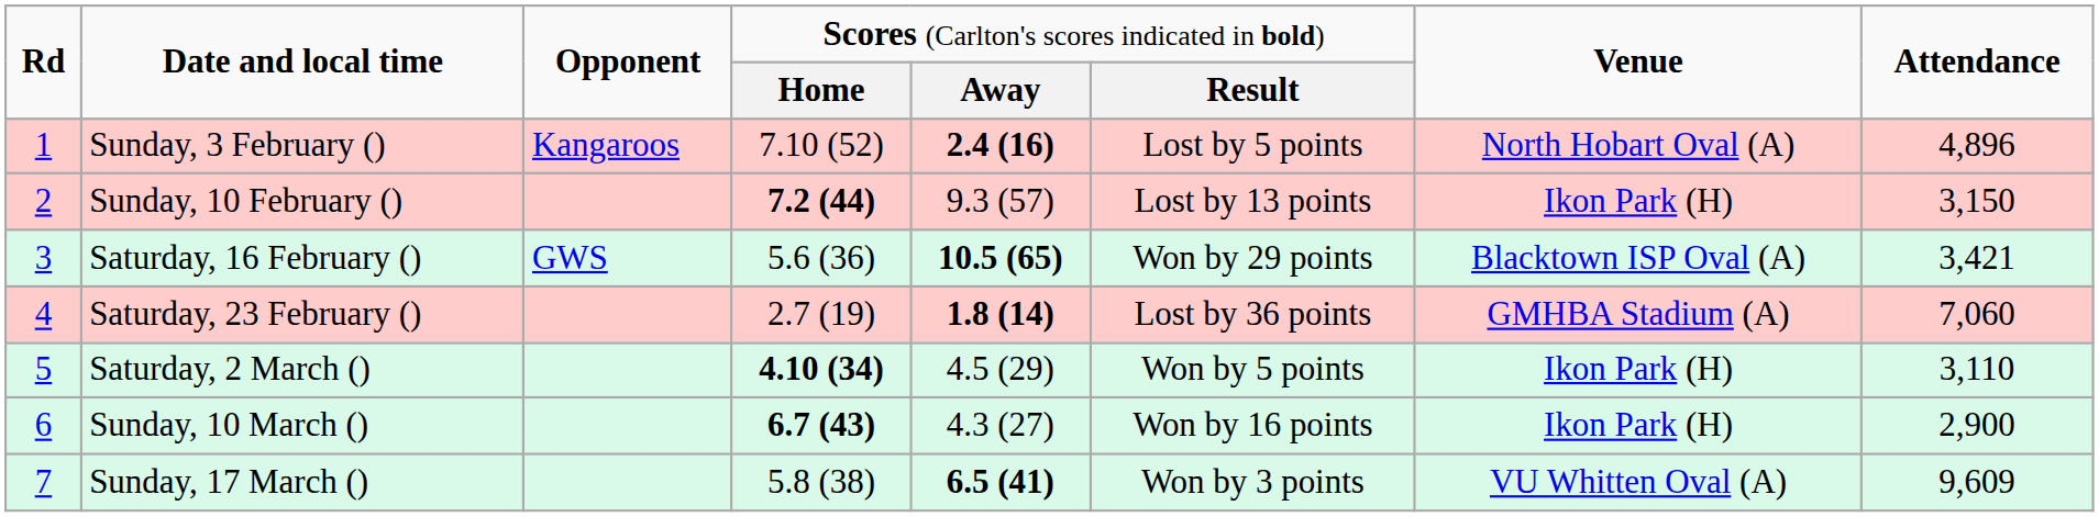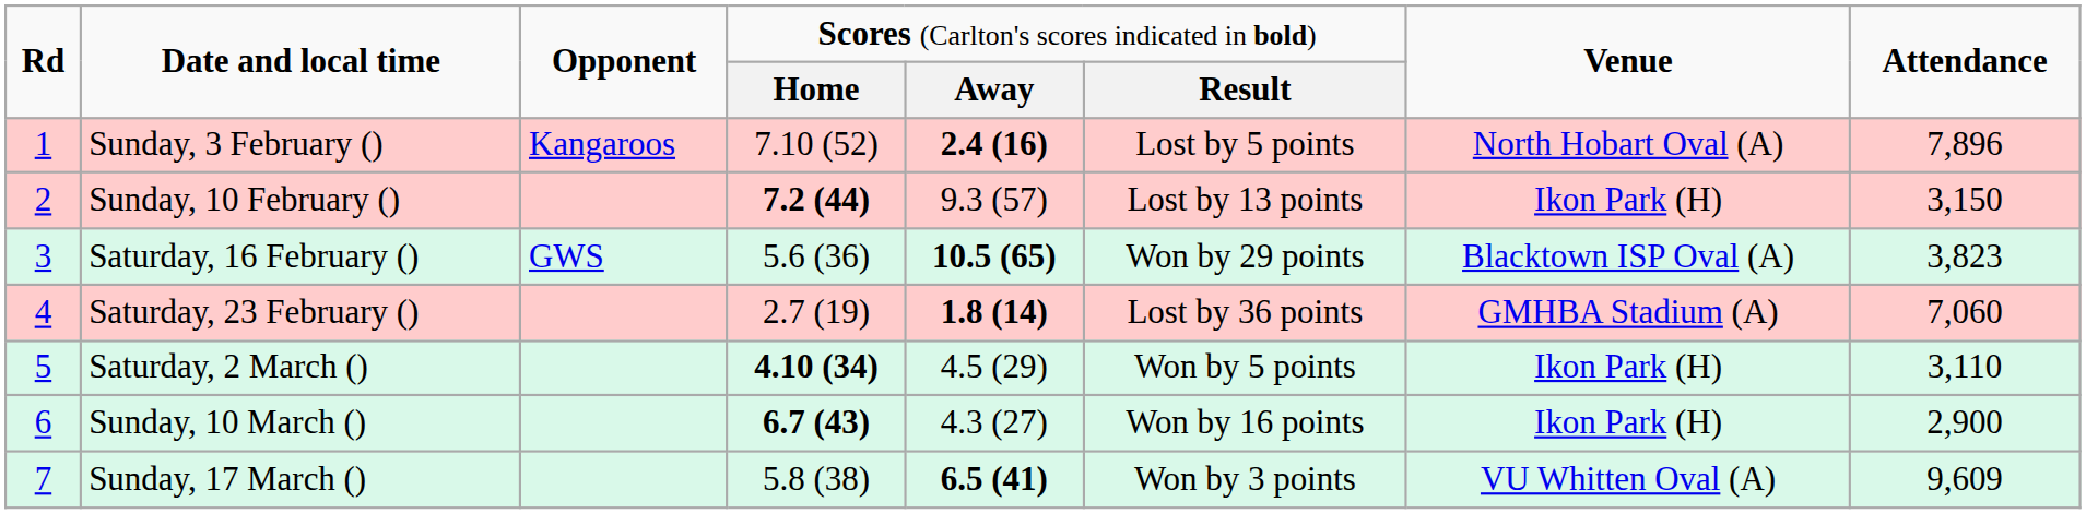Sunday, 3 February () | column 8: 4,896 -> 7,896
Saturday, 16 February () | column 8: 3,421 -> 3,823
